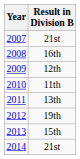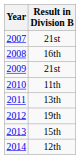2009 | Result in Division B: 12th -> 21st
2014 | Result in Division B: 21st -> 12th
